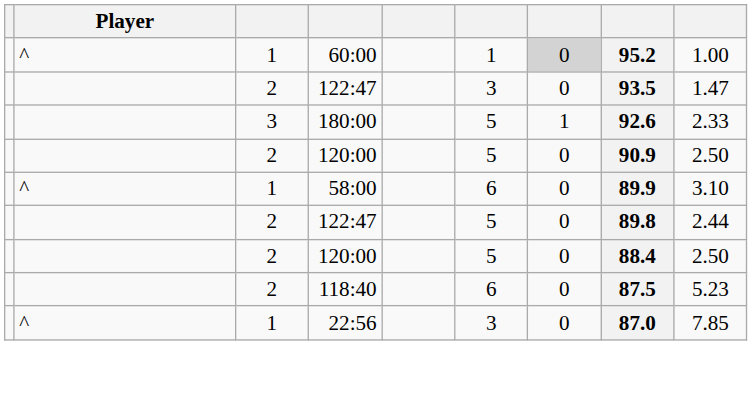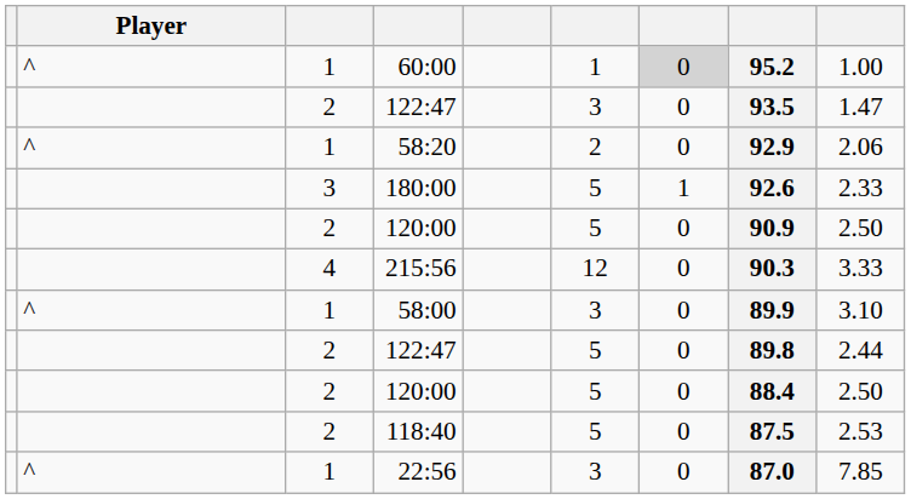+ row: ^ | 1 | 58:20 | 2 | 0 | 92.9 | 2.06
+ row: 4 | 215:56 | 12 | 0 | 90.3 | 3.33
58:00 | column 6: 6 -> 3
118:40 | column 6: 6 -> 5
118:40 | column 9: 5.23 -> 2.53
